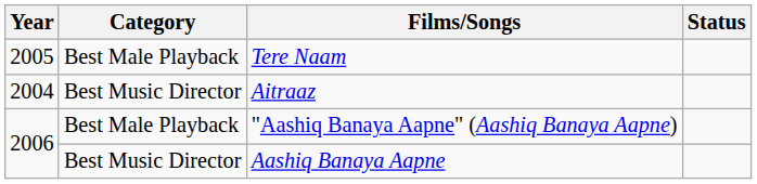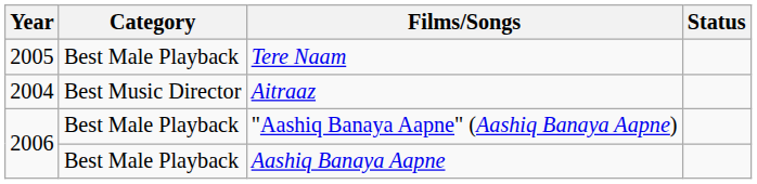Aashiq Banaya Aapne | Category: Best Music Director -> Best Male Playback
